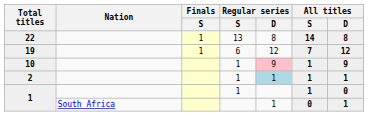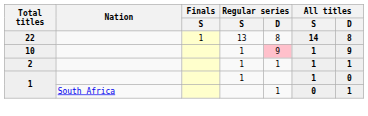- row: 19 | 1 | 6 | 12 | 7 | 12
2 | Regular series / D: lightblue background -> no background
